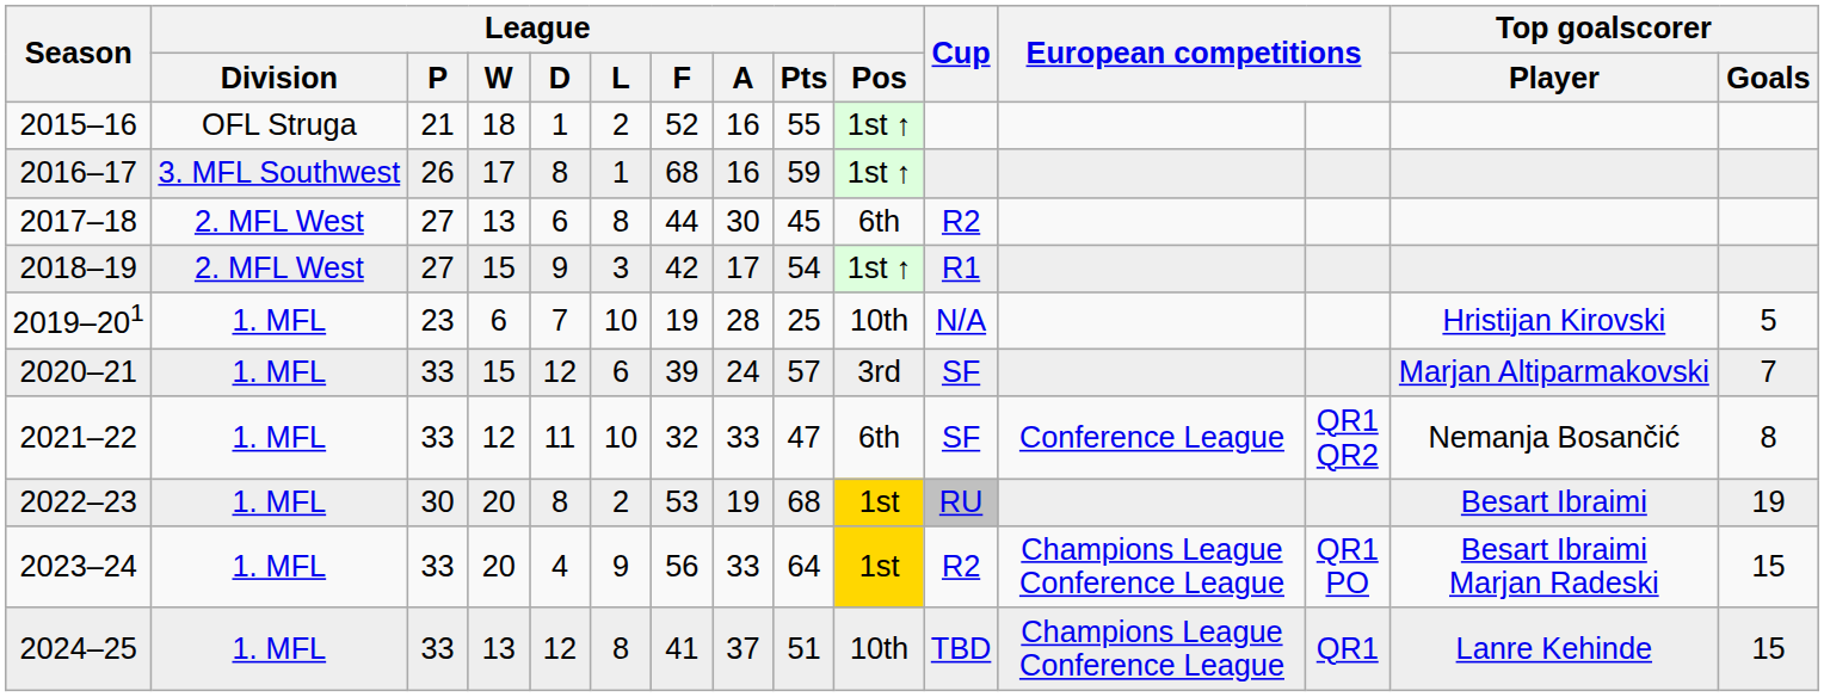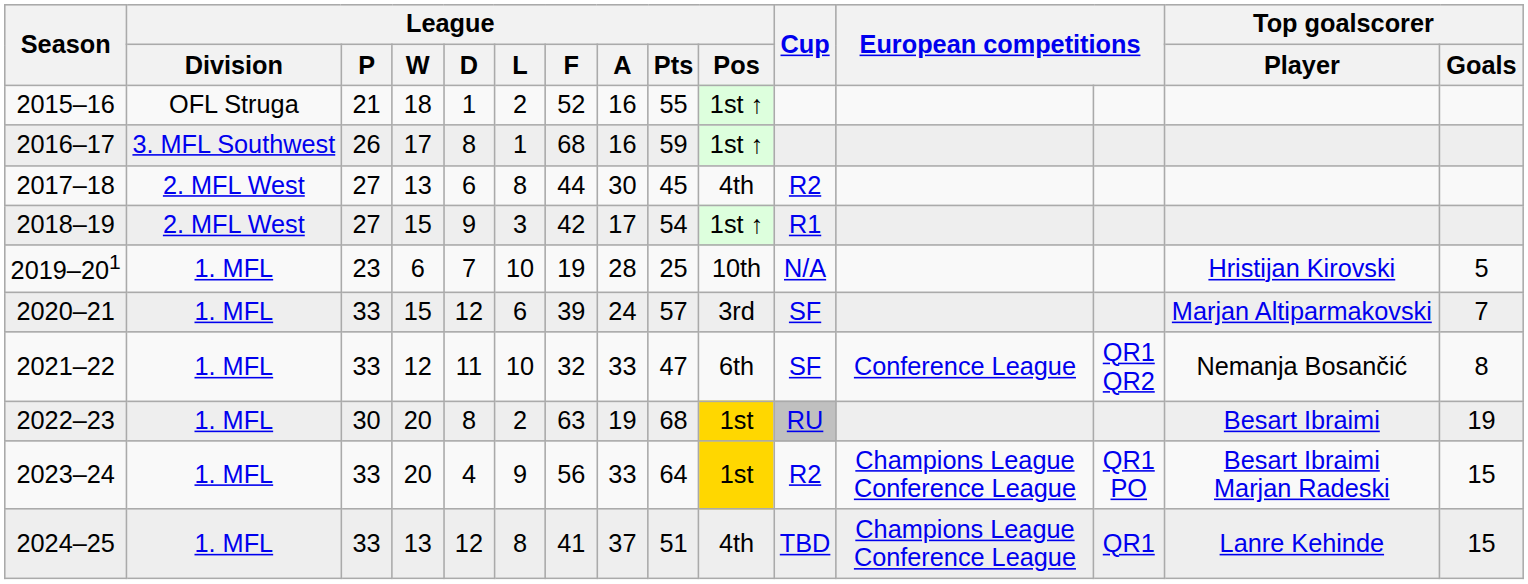2017–18 | League / Pos: 6th -> 4th
2022–23 | League / F: 53 -> 63
2024–25 | League / Pos: 10th -> 4th
